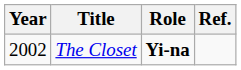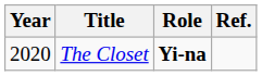The Closet | Year: 2002 -> 2020
